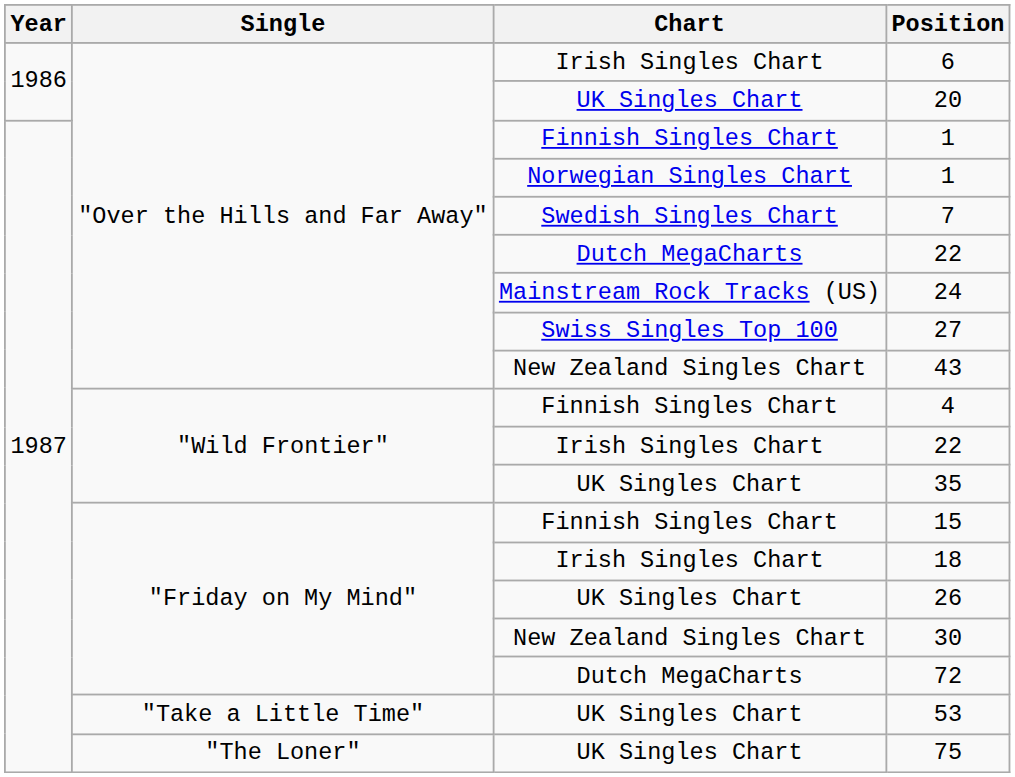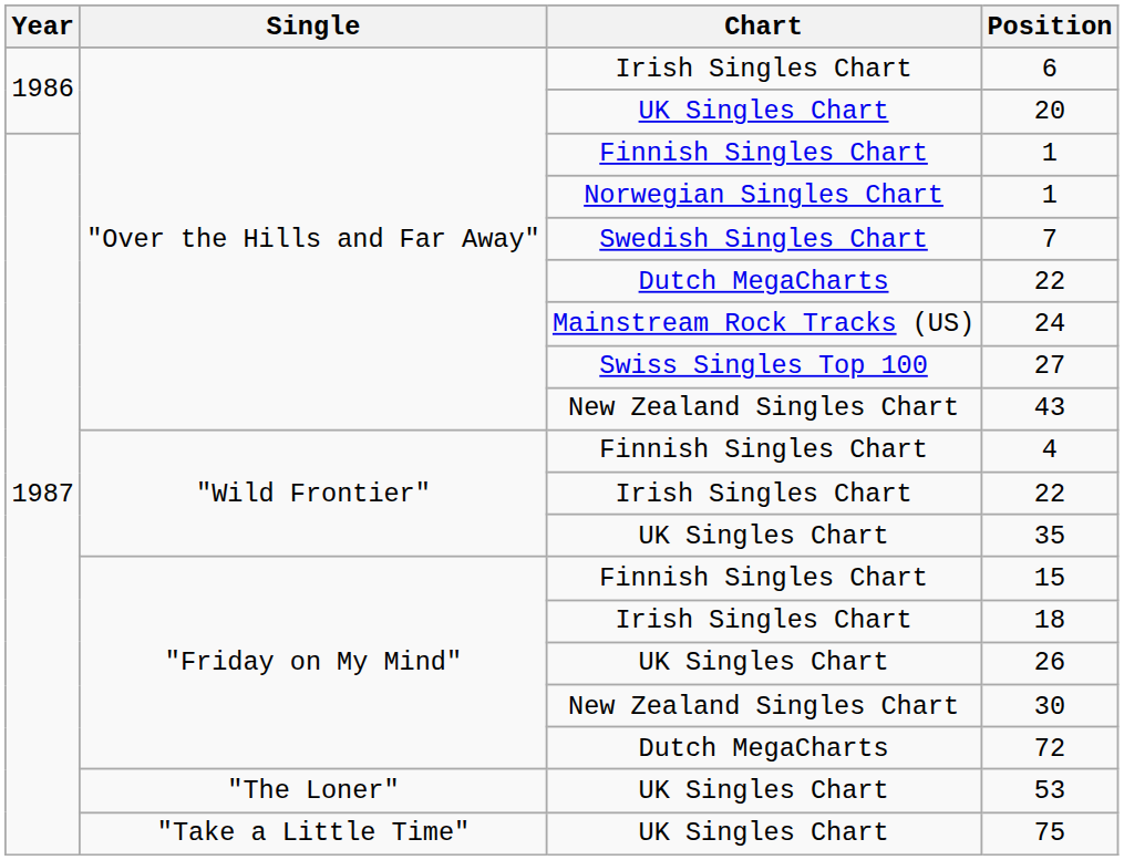53 | Single: "Take a Little Time" -> "The Loner"
75 | Single: "The Loner" -> "Take a Little Time"
